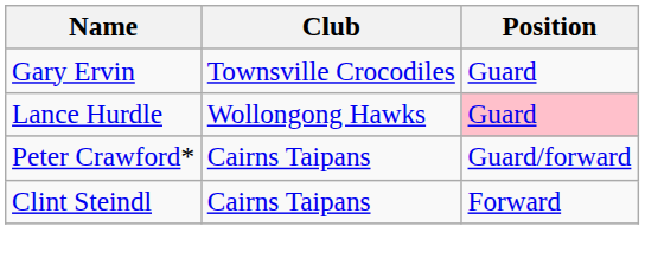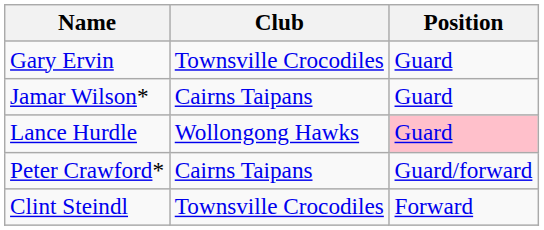+ row: Jamar Wilson* | Cairns Taipans | Guard
Clint Steindl | Club: Cairns Taipans -> Townsville Crocodiles
